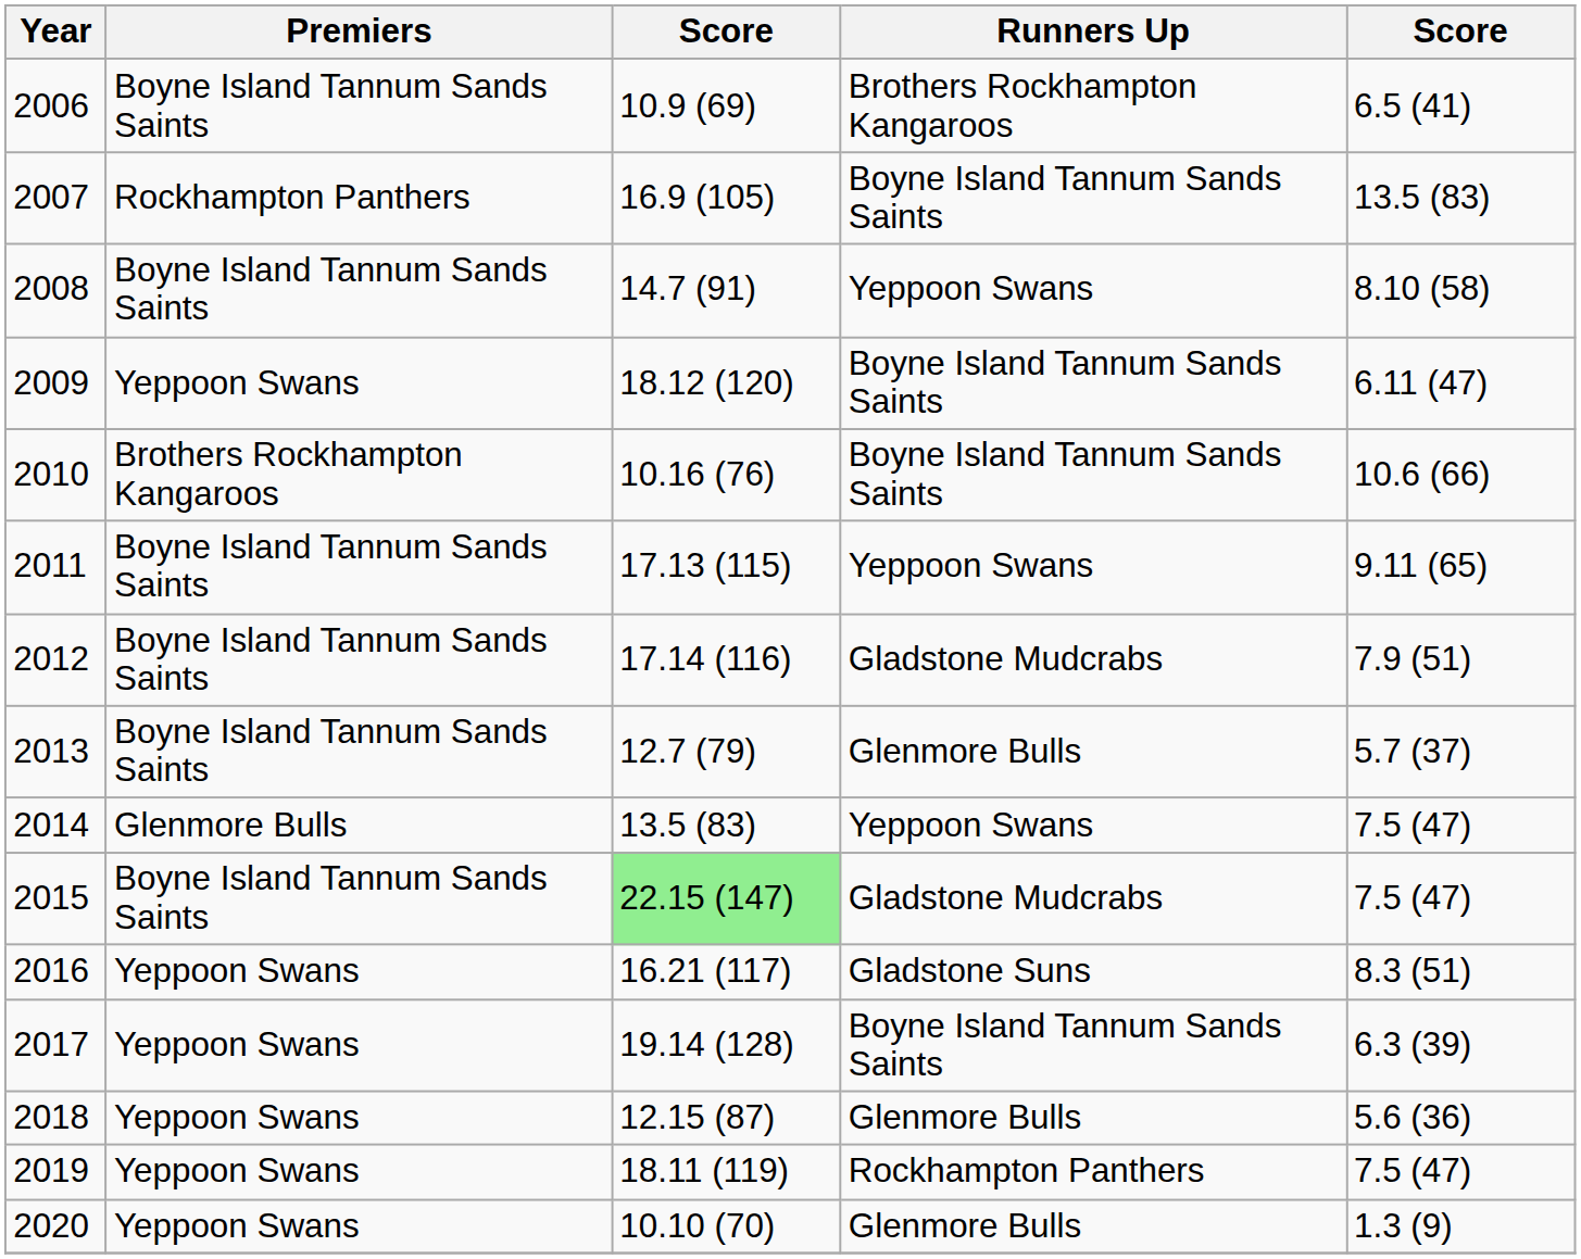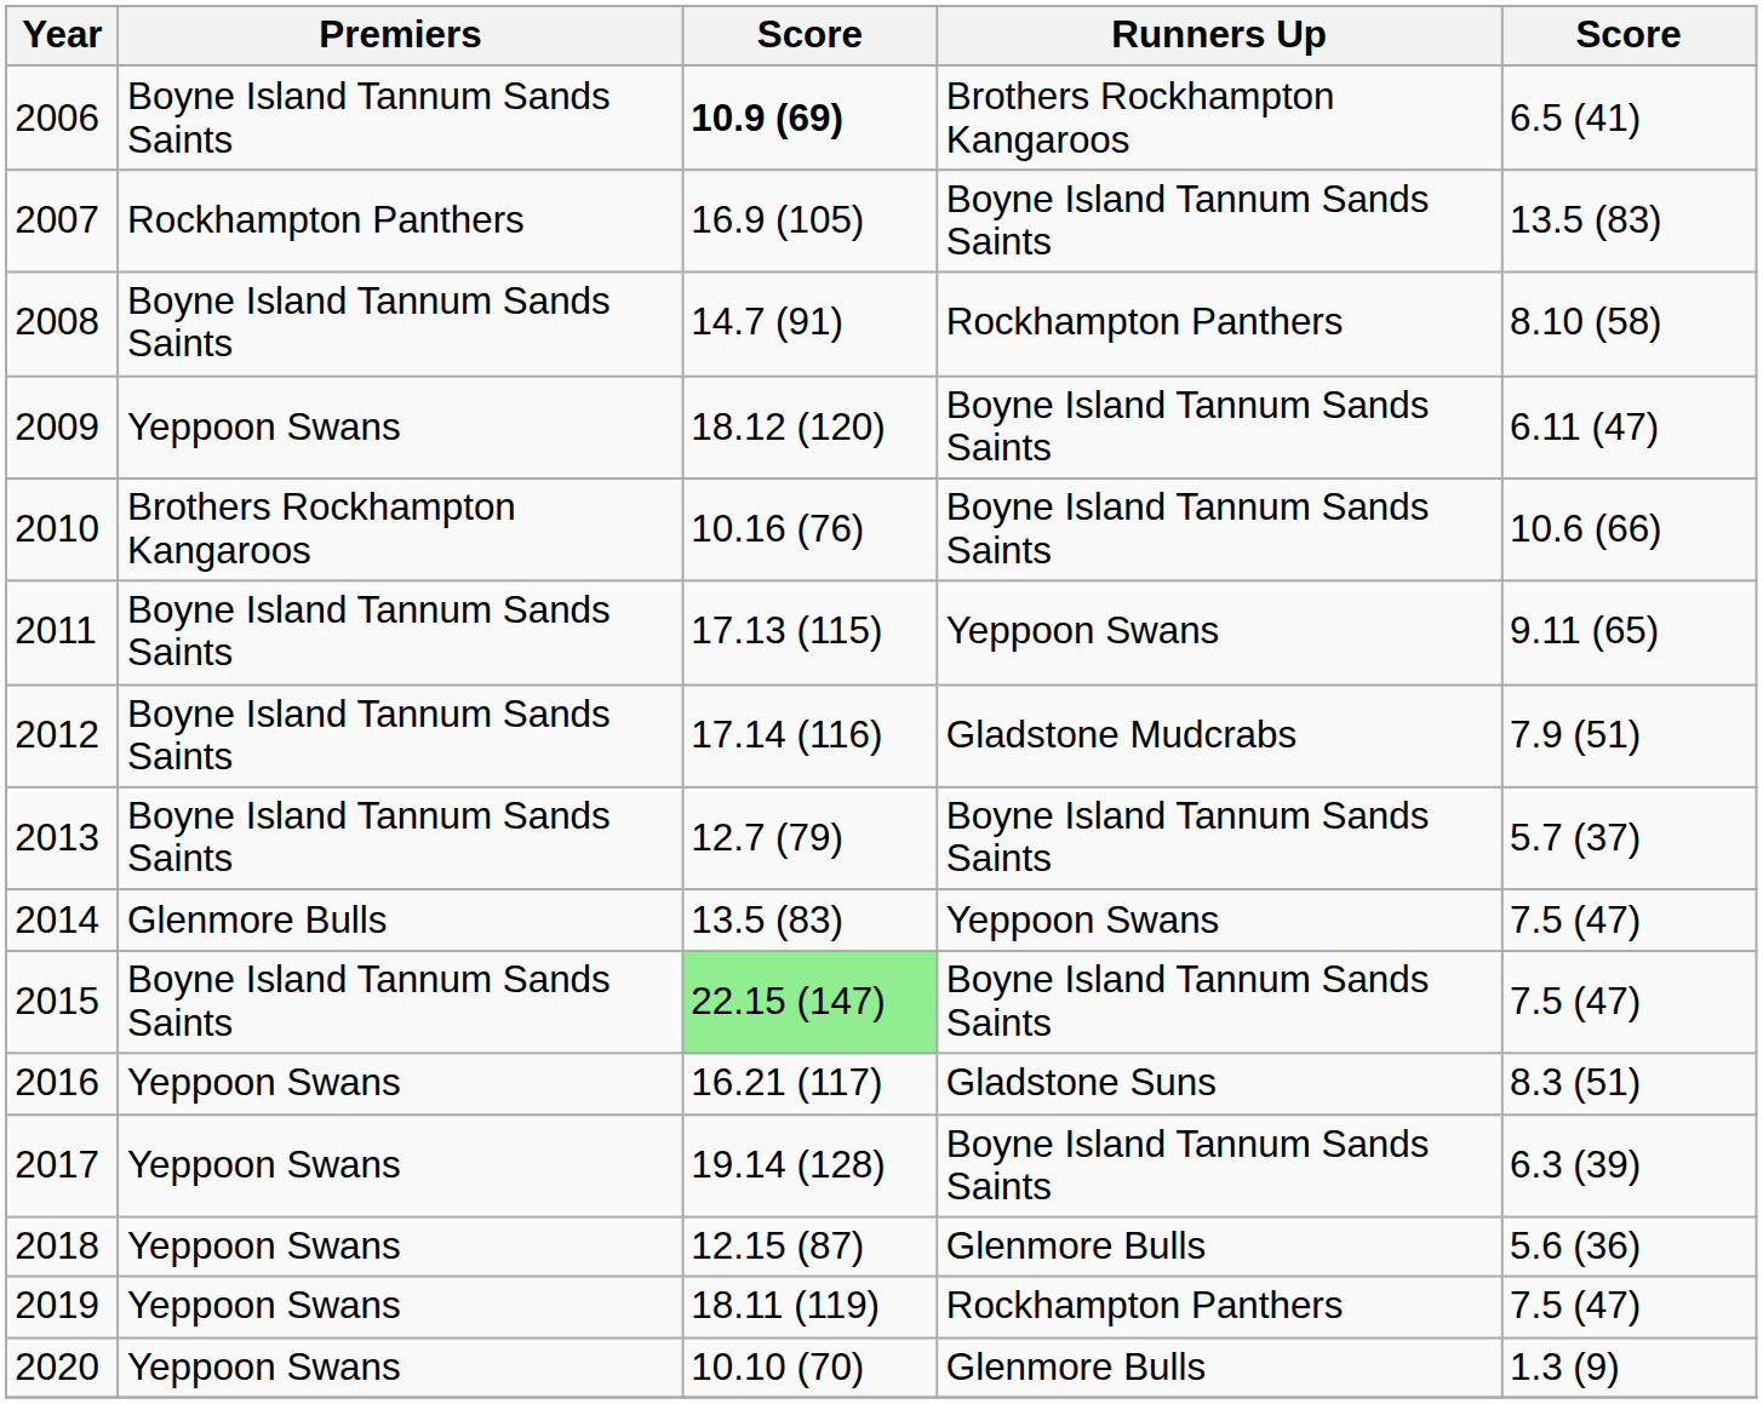2006 | column 3: normal -> bold
2008 | Runners Up: Yeppoon Swans -> Rockhampton Panthers
2013 | Runners Up: Glenmore Bulls -> Boyne Island Tannum Sands Saints
2015 | Runners Up: Gladstone Mudcrabs -> Boyne Island Tannum Sands Saints
